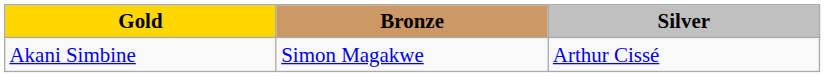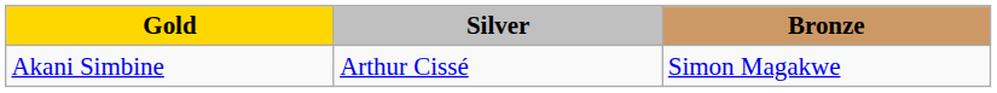columns swapped: Silver <-> Bronze
